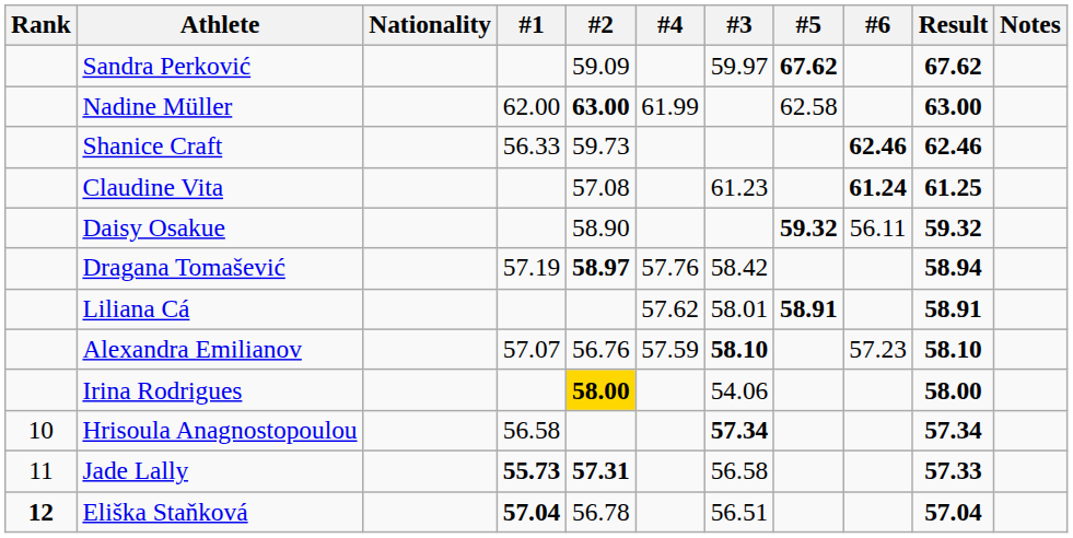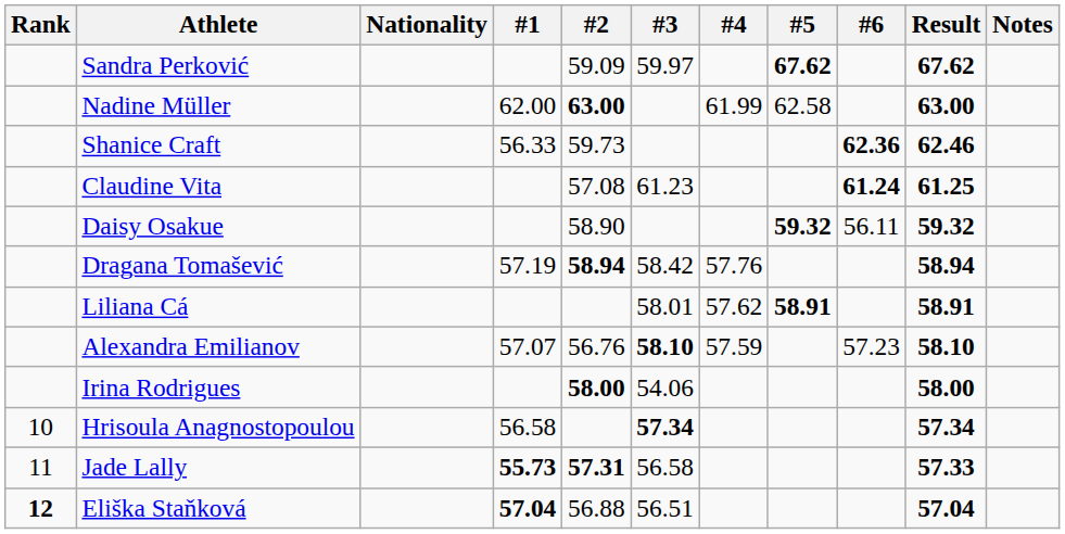columns swapped: #3 <-> #4
Shanice Craft | #6: 62.46 -> 62.36
Dragana Tomašević | #2: 58.97 -> 58.94
Irina Rodrigues | #2: gold background -> no background
Eliška Staňková | #2: 56.78 -> 56.88
